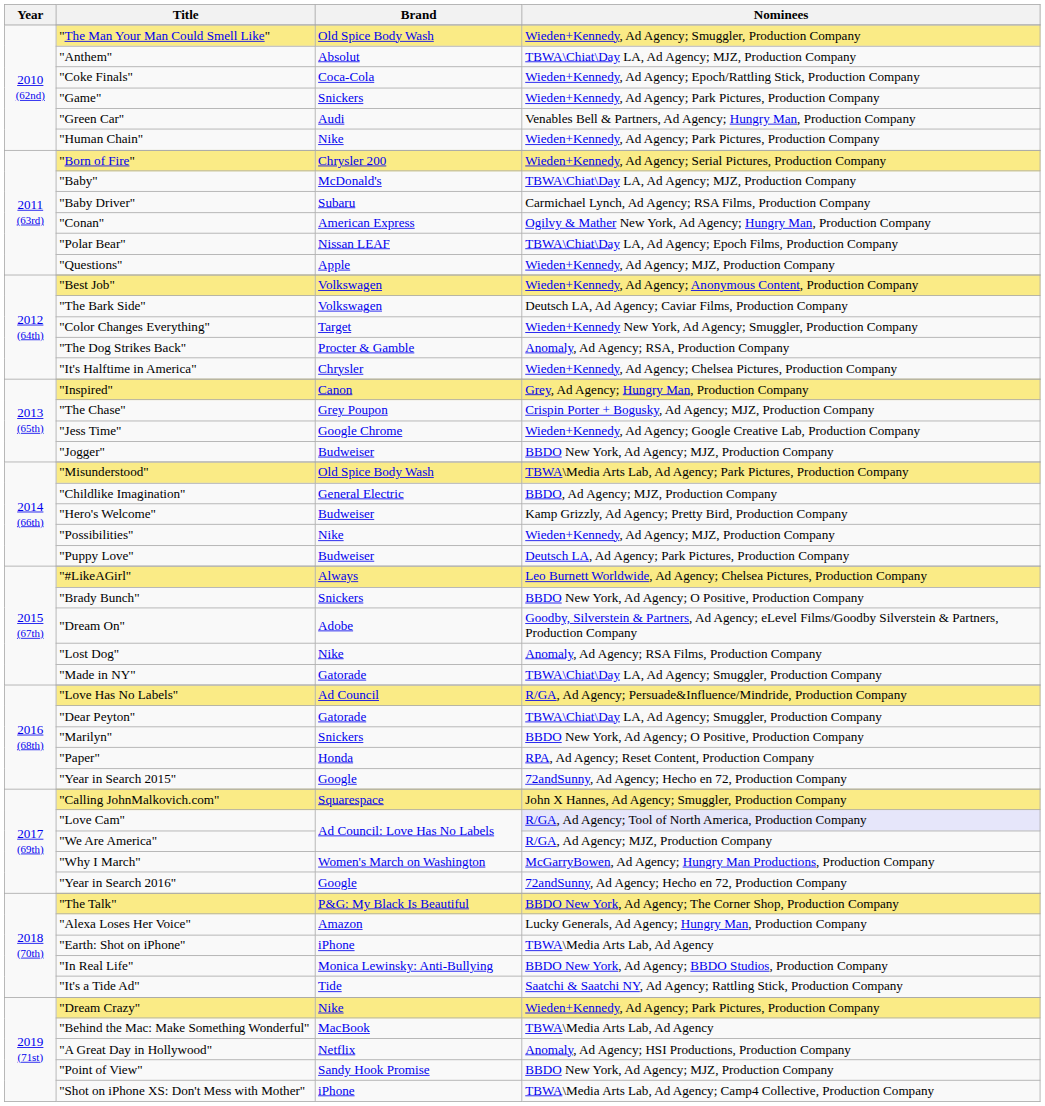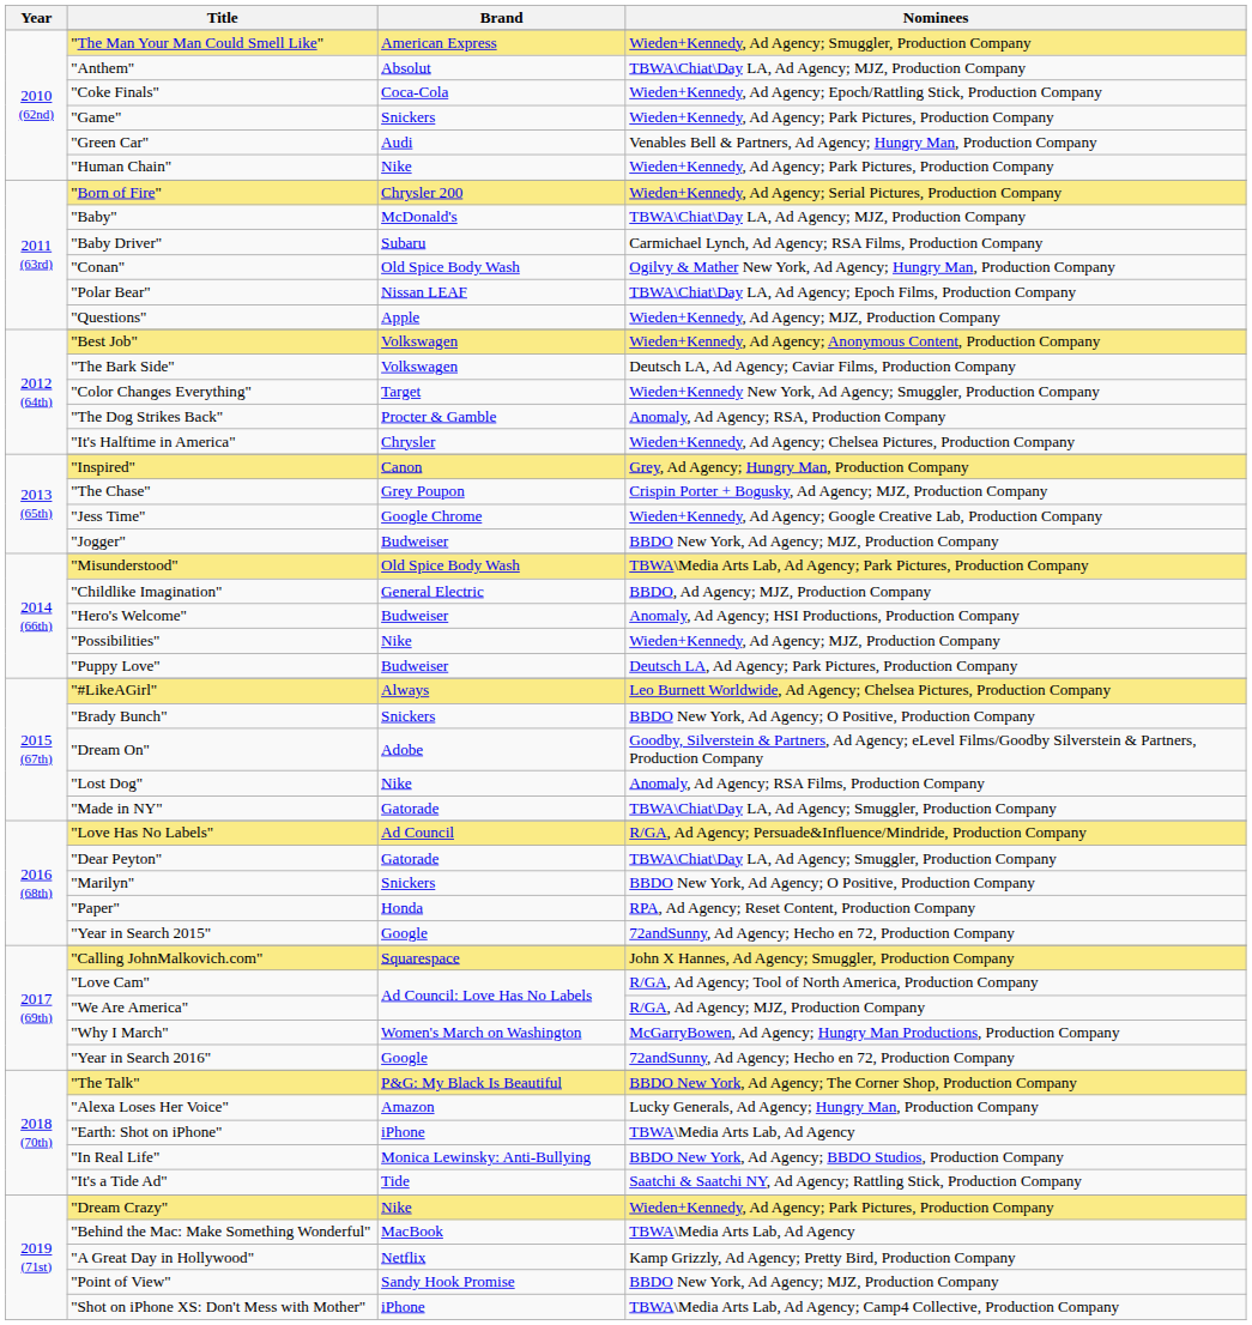"The Man Your Man Could Smell Like" | Brand: Old Spice Body Wash -> American Express
"Conan" | Brand: American Express -> Old Spice Body Wash
"Hero's Welcome" | Nominees: Kamp Grizzly, Ad Agency; Pretty Bird, Production Company -> Anomaly, Ad Agency; HSI Productions, Production Company
"Love Cam" | Nominees: lavender background -> no background
"A Great Day in Hollywood" | Nominees: Anomaly, Ad Agency; HSI Productions, Production Company -> Kamp Grizzly, Ad Agency; Pretty Bird, Production Company
